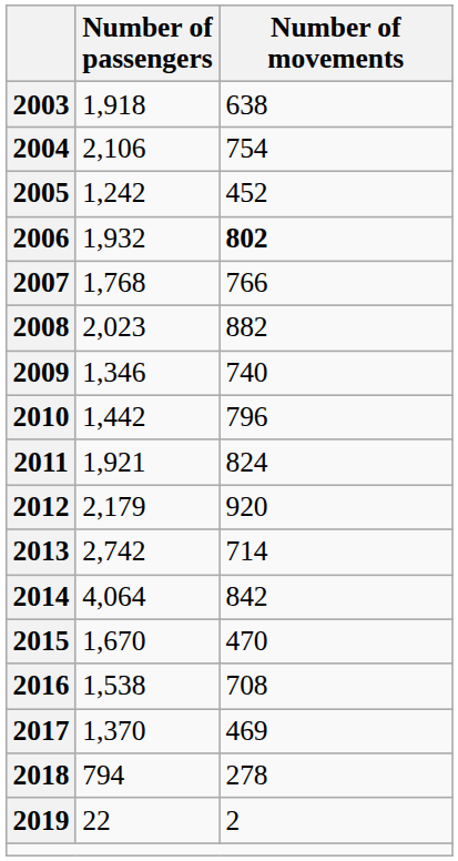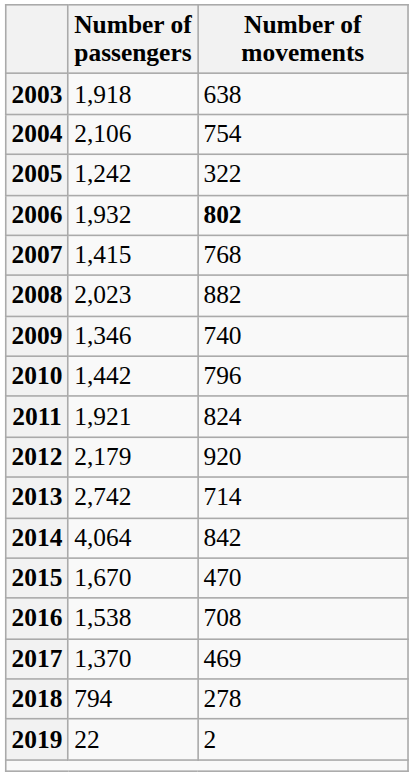2005 | Number of movements: 452 -> 322
2007 | Number of passengers: 1,768 -> 1,415
2007 | Number of movements: 766 -> 768
